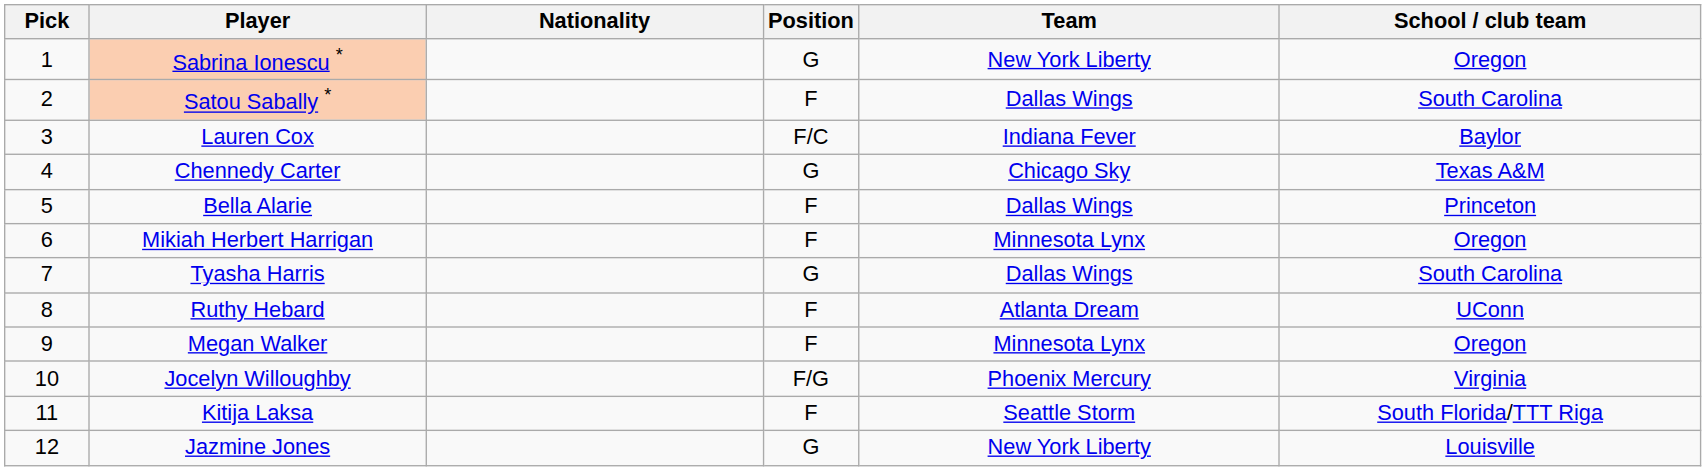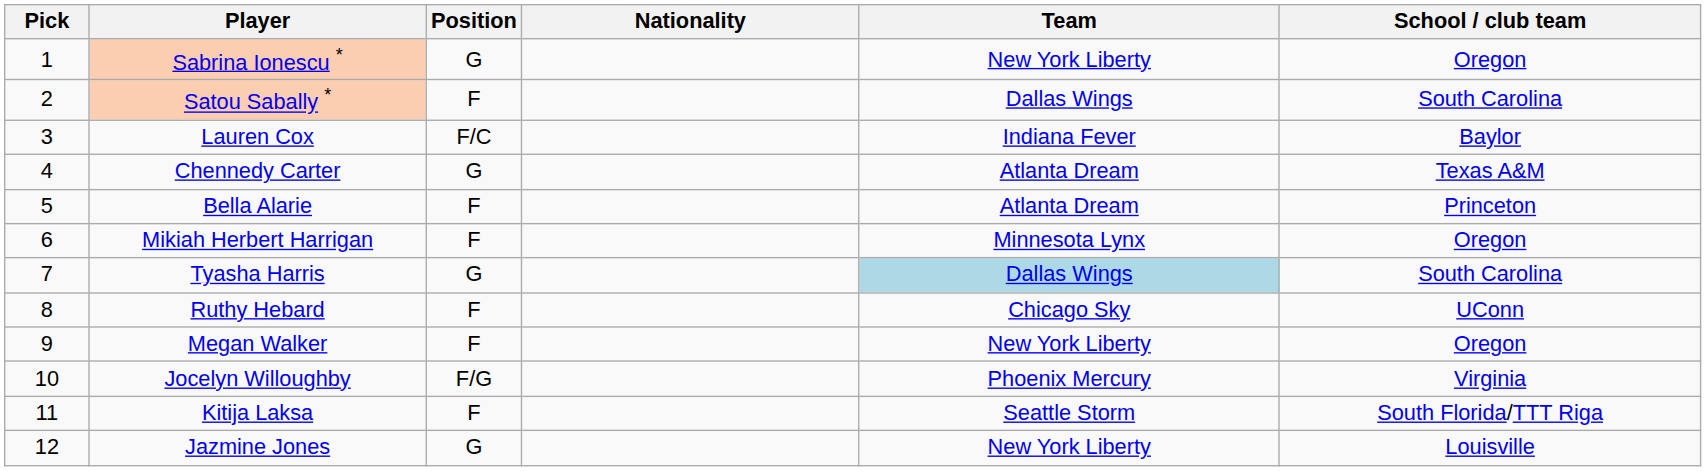columns swapped: Position <-> Nationality
Chennedy Carter | Team: Chicago Sky -> Atlanta Dream
Bella Alarie | Team: Dallas Wings -> Atlanta Dream
Tyasha Harris | Team: no background -> lightblue background
Ruthy Hebard | Team: Atlanta Dream -> Chicago Sky
Megan Walker | Team: Minnesota Lynx -> New York Liberty
